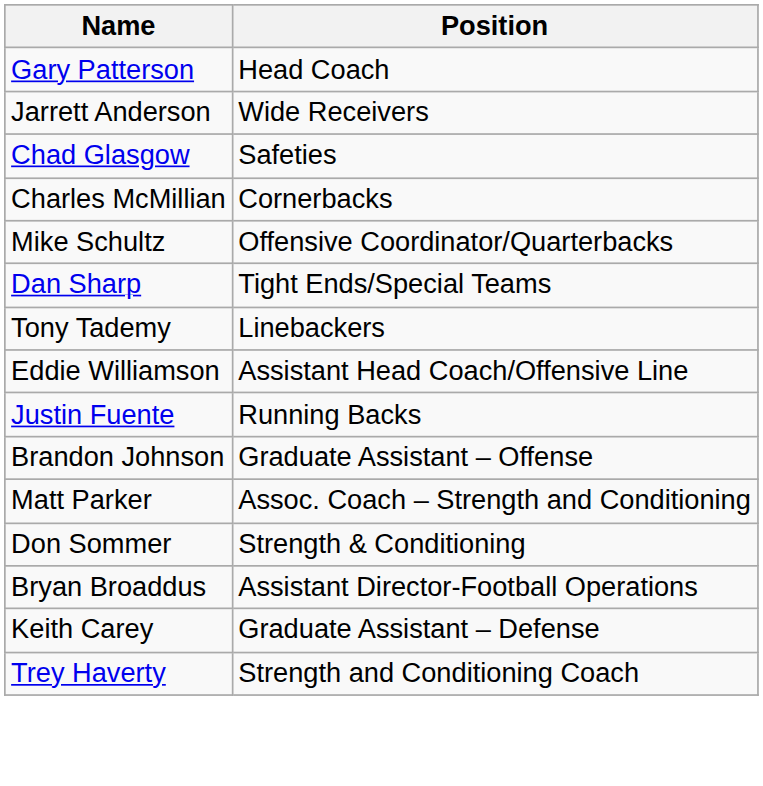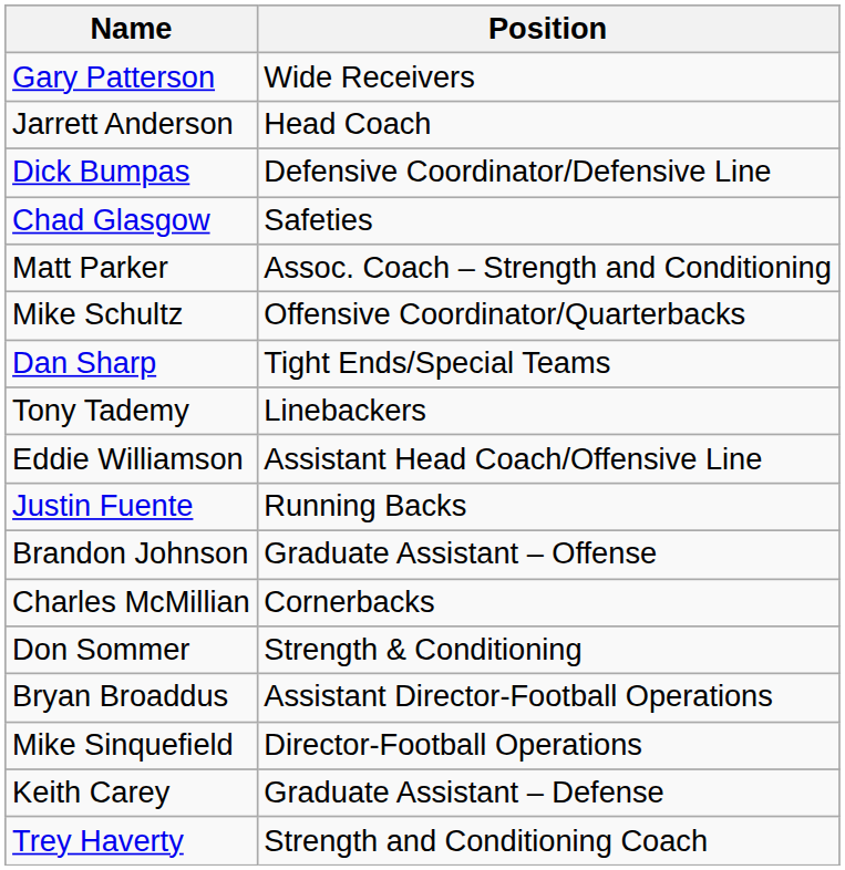Gary Patterson | Position: Head Coach -> Wide Receivers
Jarrett Anderson | Position: Wide Receivers -> Head Coach
+ row: Dick Bumpas | Defensive Coordinator/Defensive Line
rows swapped: Charles McMillian <-> Matt Parker
+ row: Mike Sinquefield | Director-Football Operations
